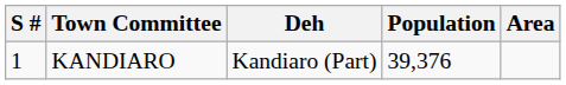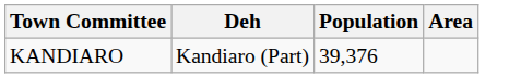- column: S # | 1
